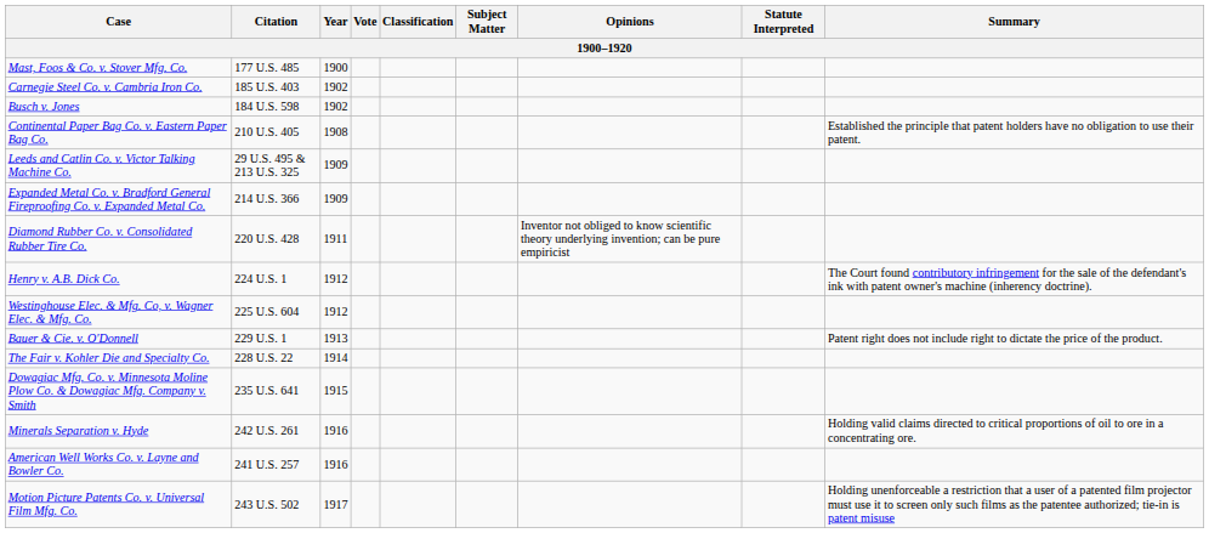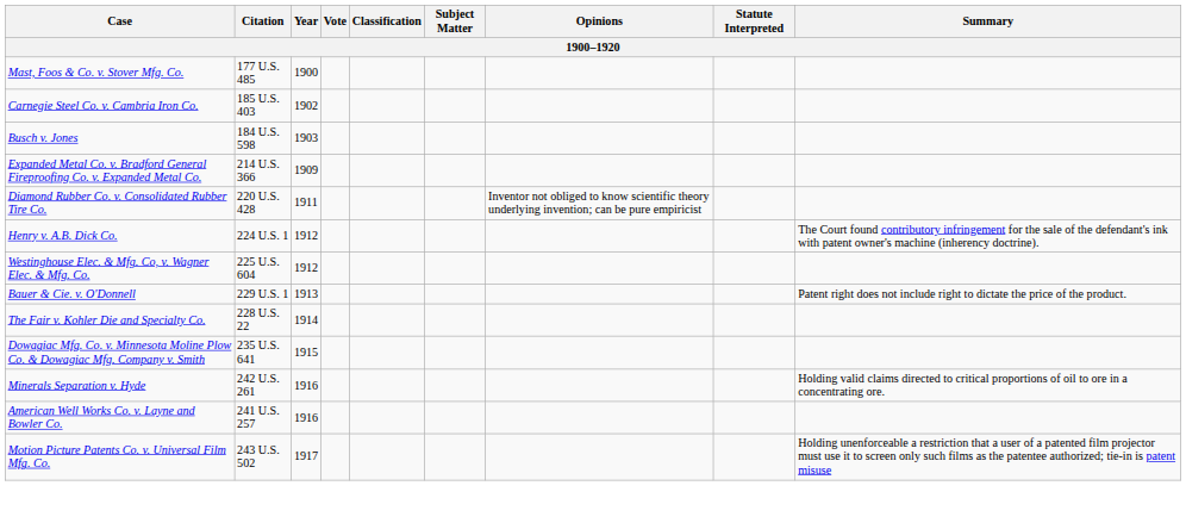Busch v. Jones | Year: 1902 -> 1903
- row: Continental Paper Bag Co. v. Eastern Paper Bag Co. | 210 U.S. 405 | 1908 | Established the principle that patent holders have no obligation to use their patent.
- row: Leeds and Catlin Co. v. Victor Talking Machine Co. | 29 U.S. 495 & 213 U.S. 325 | 1909
